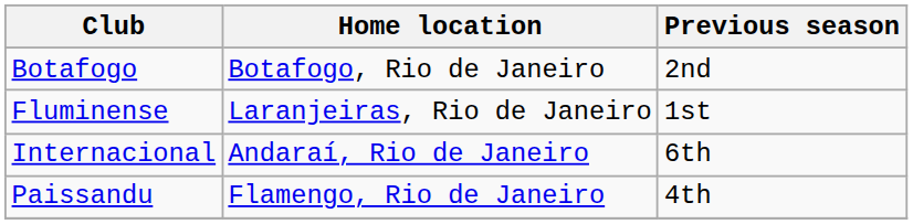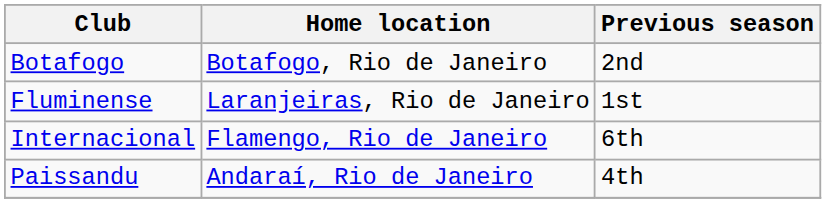Internacional | Home location: Andaraí, Rio de Janeiro -> Flamengo, Rio de Janeiro
Paissandu | Home location: Flamengo, Rio de Janeiro -> Andaraí, Rio de Janeiro
